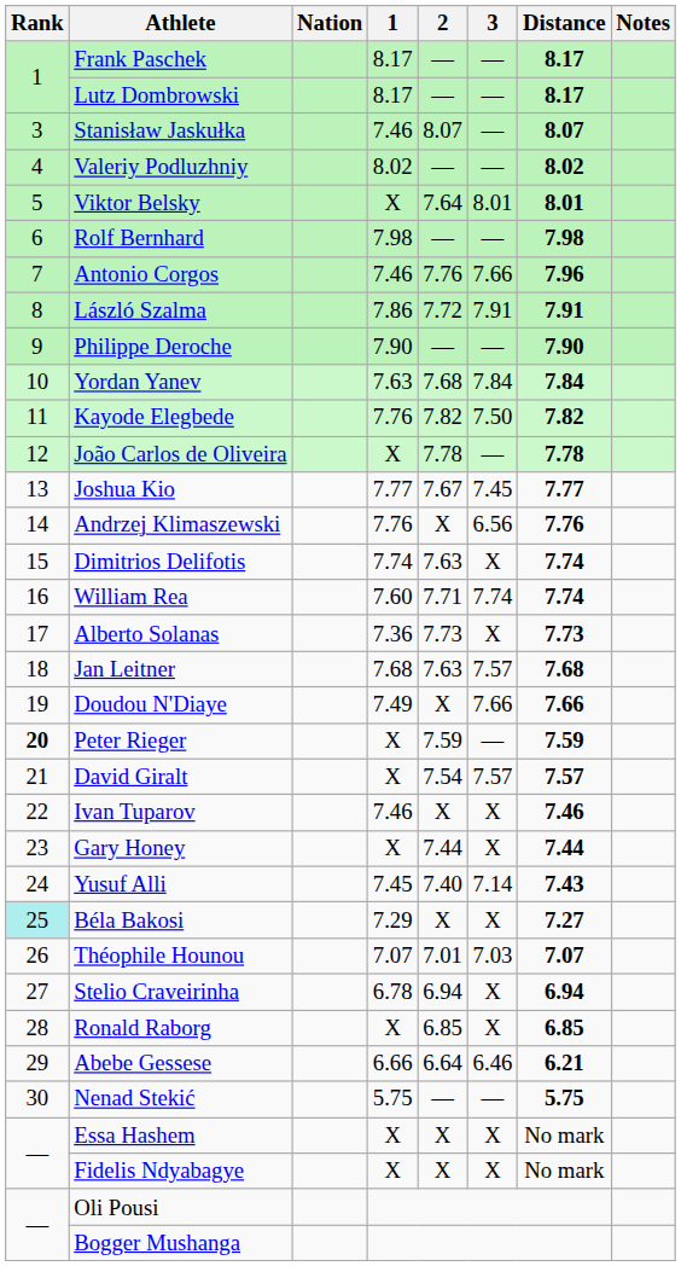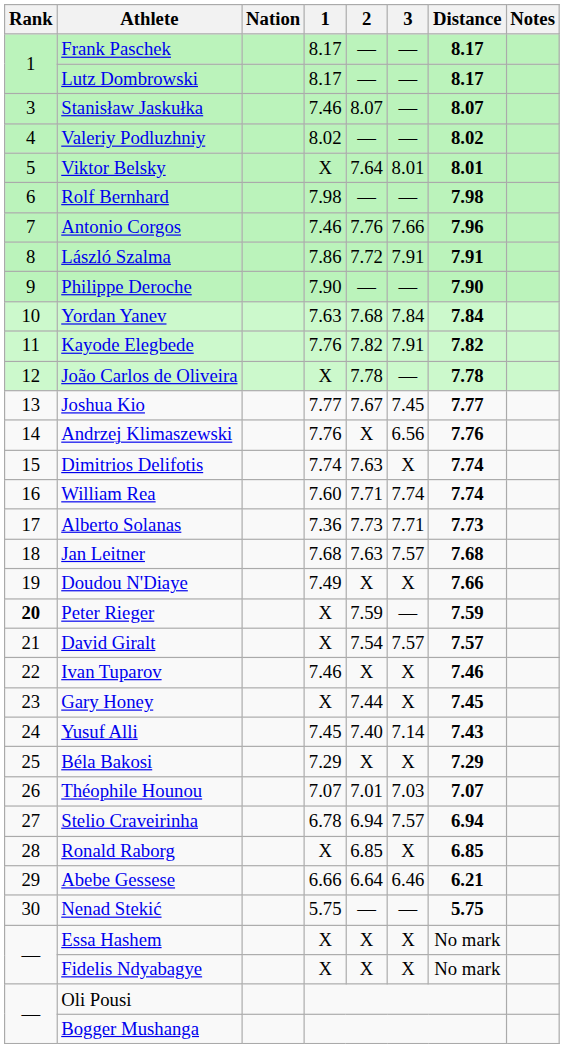Kayode Elegbede | 3: 7.50 -> 7.91
Alberto Solanas | 3: X -> 7.71
Doudou N'Diaye | 3: 7.66 -> X
Gary Honey | Distance: 7.44 -> 7.45
Béla Bakosi | Rank: paleturquoise background -> no background
Béla Bakosi | Distance: 7.27 -> 7.29
Stelio Craveirinha | 3: X -> 7.57
